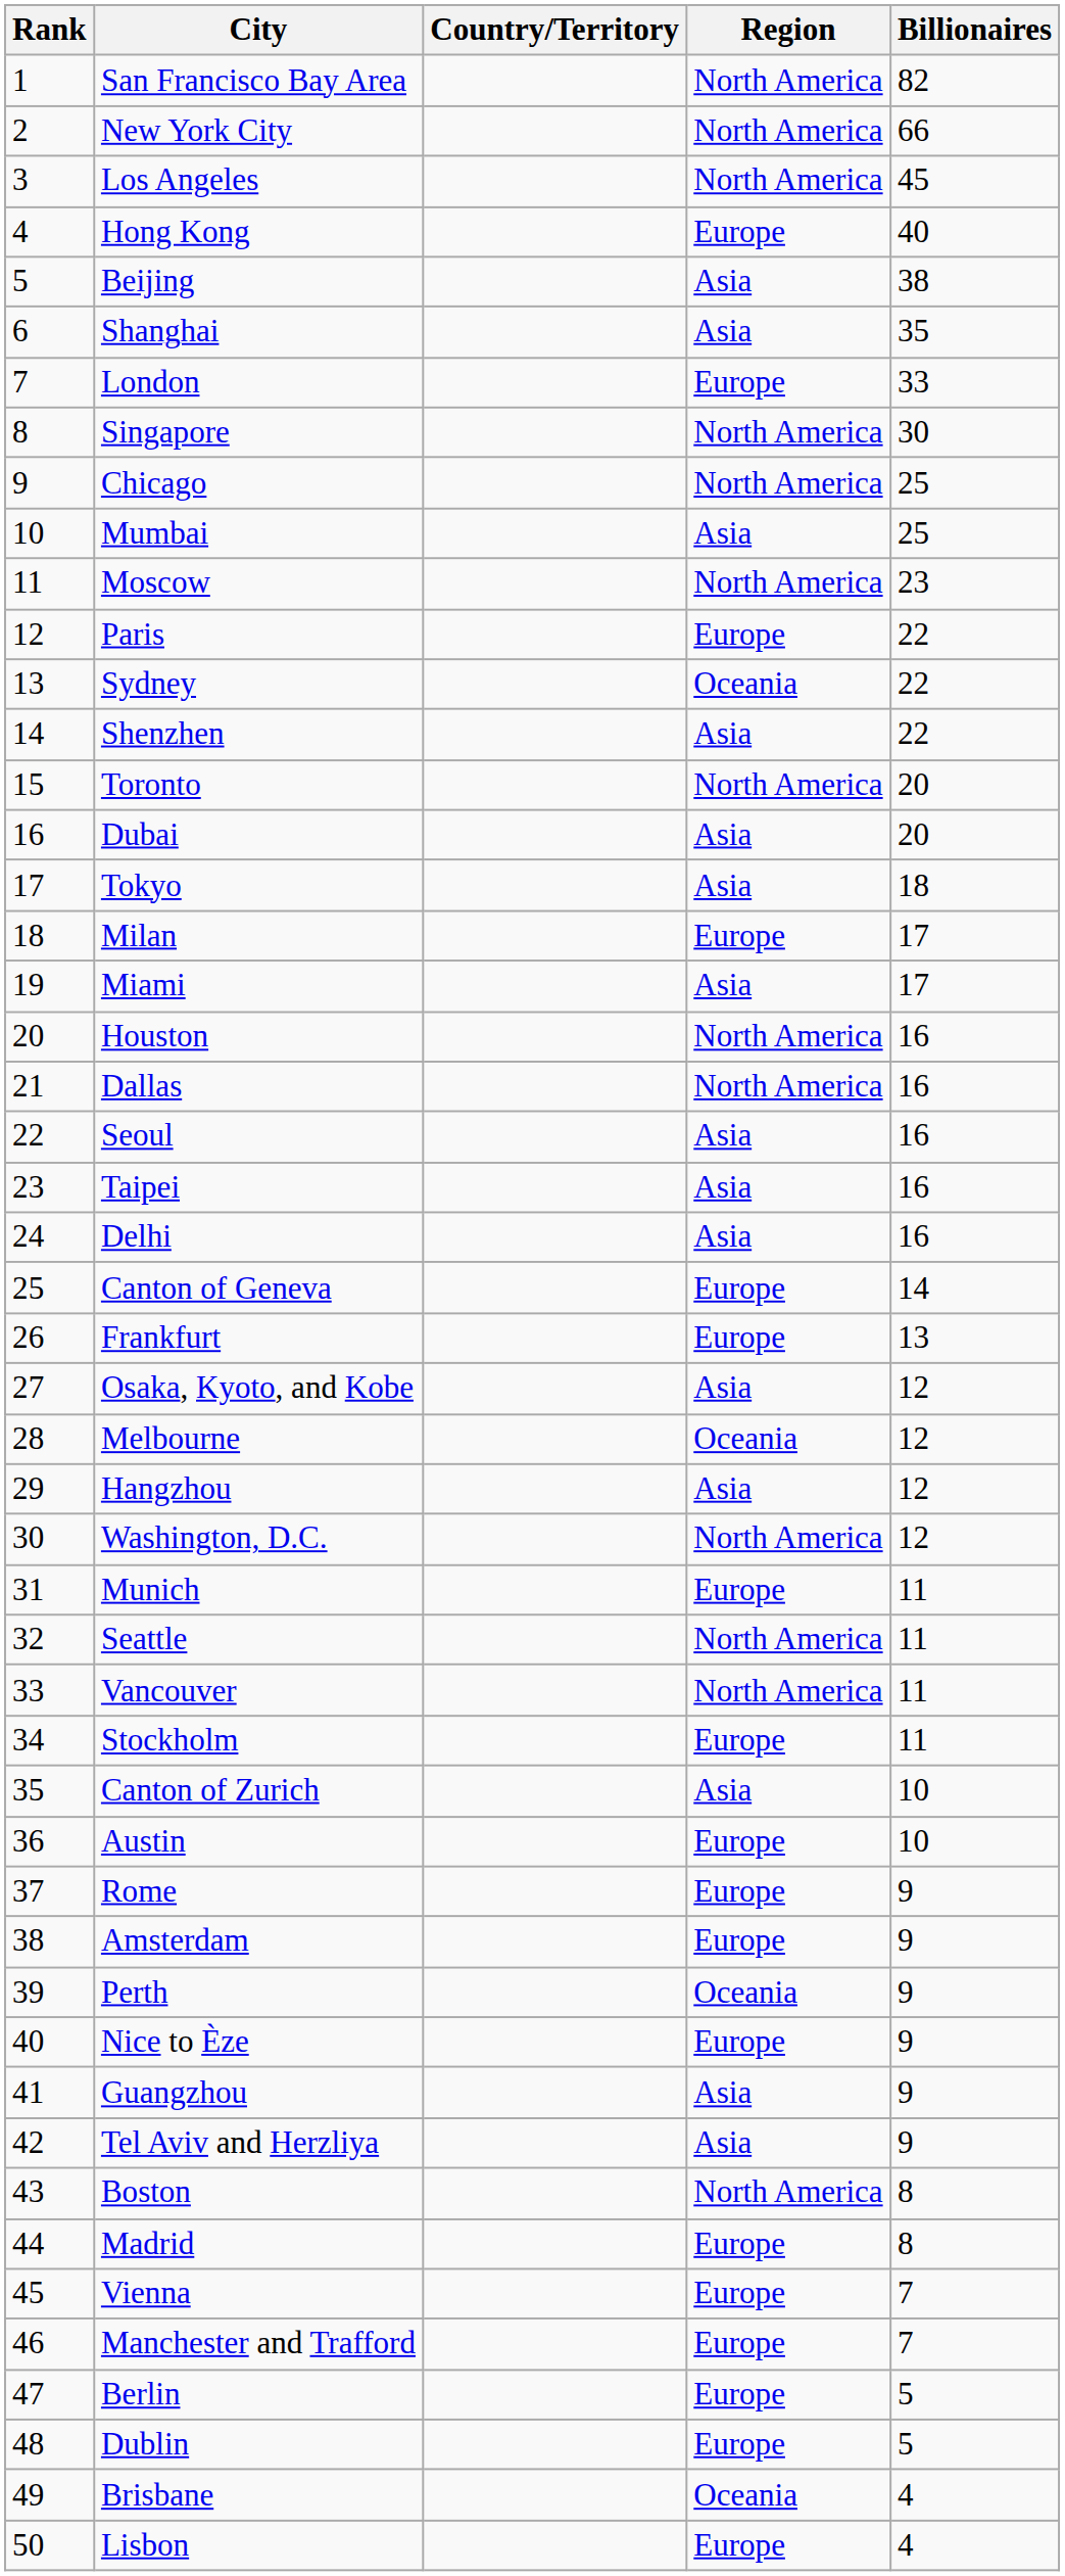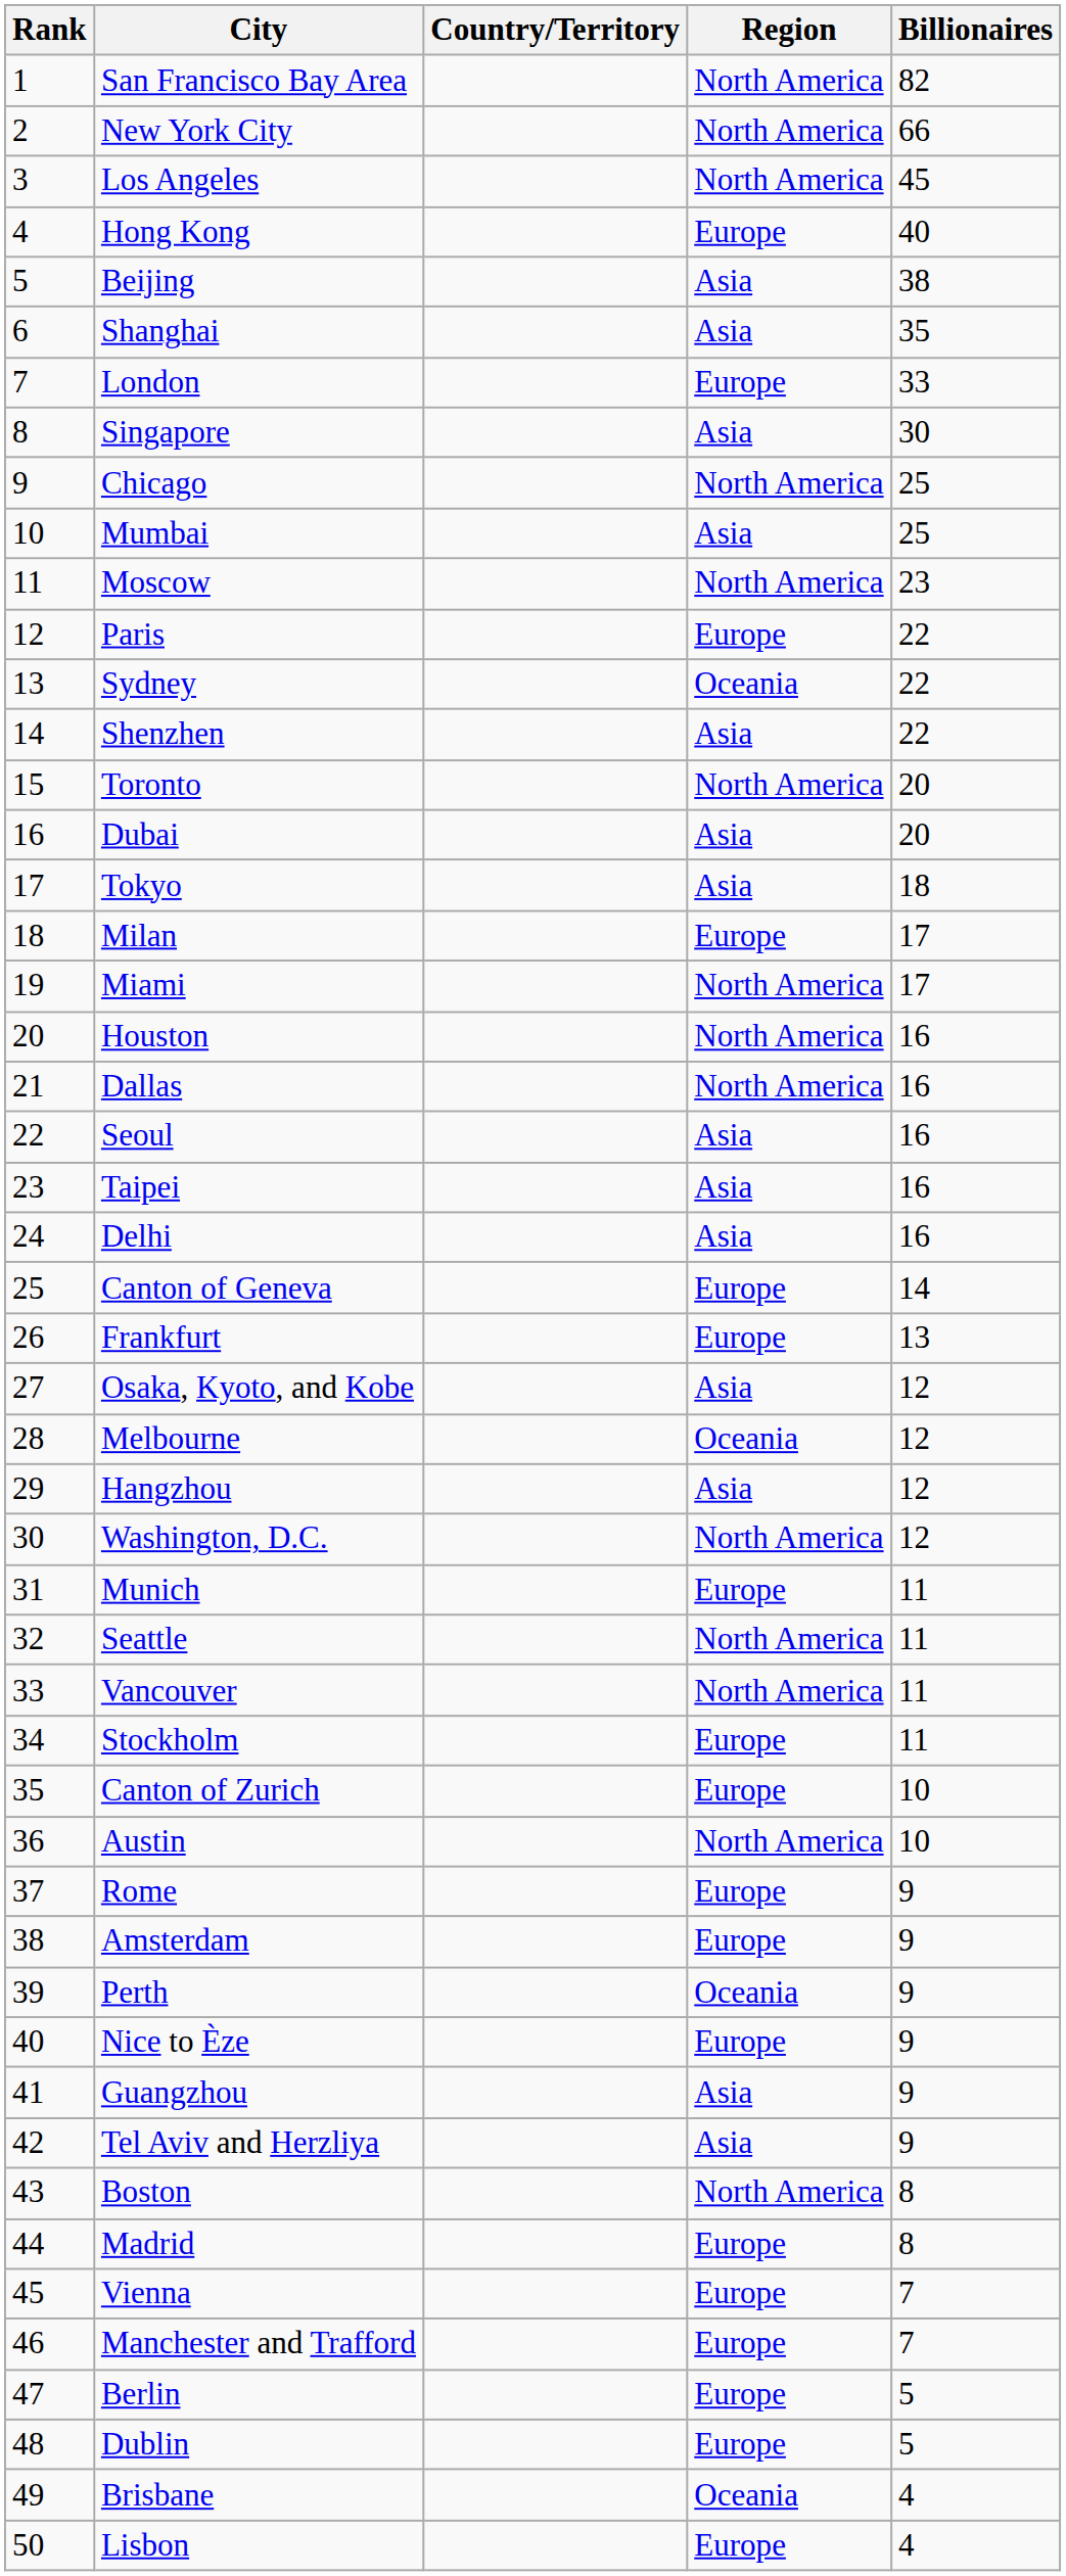Singapore | Region: North America -> Asia
Miami | Region: Asia -> North America
Canton of Zurich | Region: Asia -> Europe
Austin | Region: Europe -> North America
